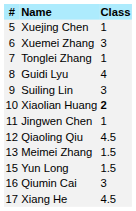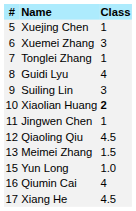Yun Long | Class: 1.5 -> 1.0
Qiumin Cai | Class: 3 -> 4
